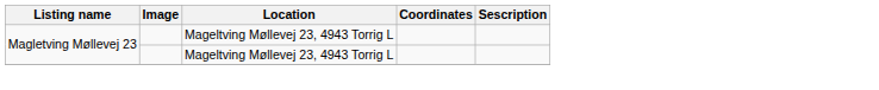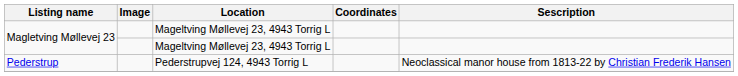+ row: Pederstrup | Pederstrupvej 124, 4943 Torrig L | Neoclassical manor house from 1813-22 by Christian Frederik Hansen
